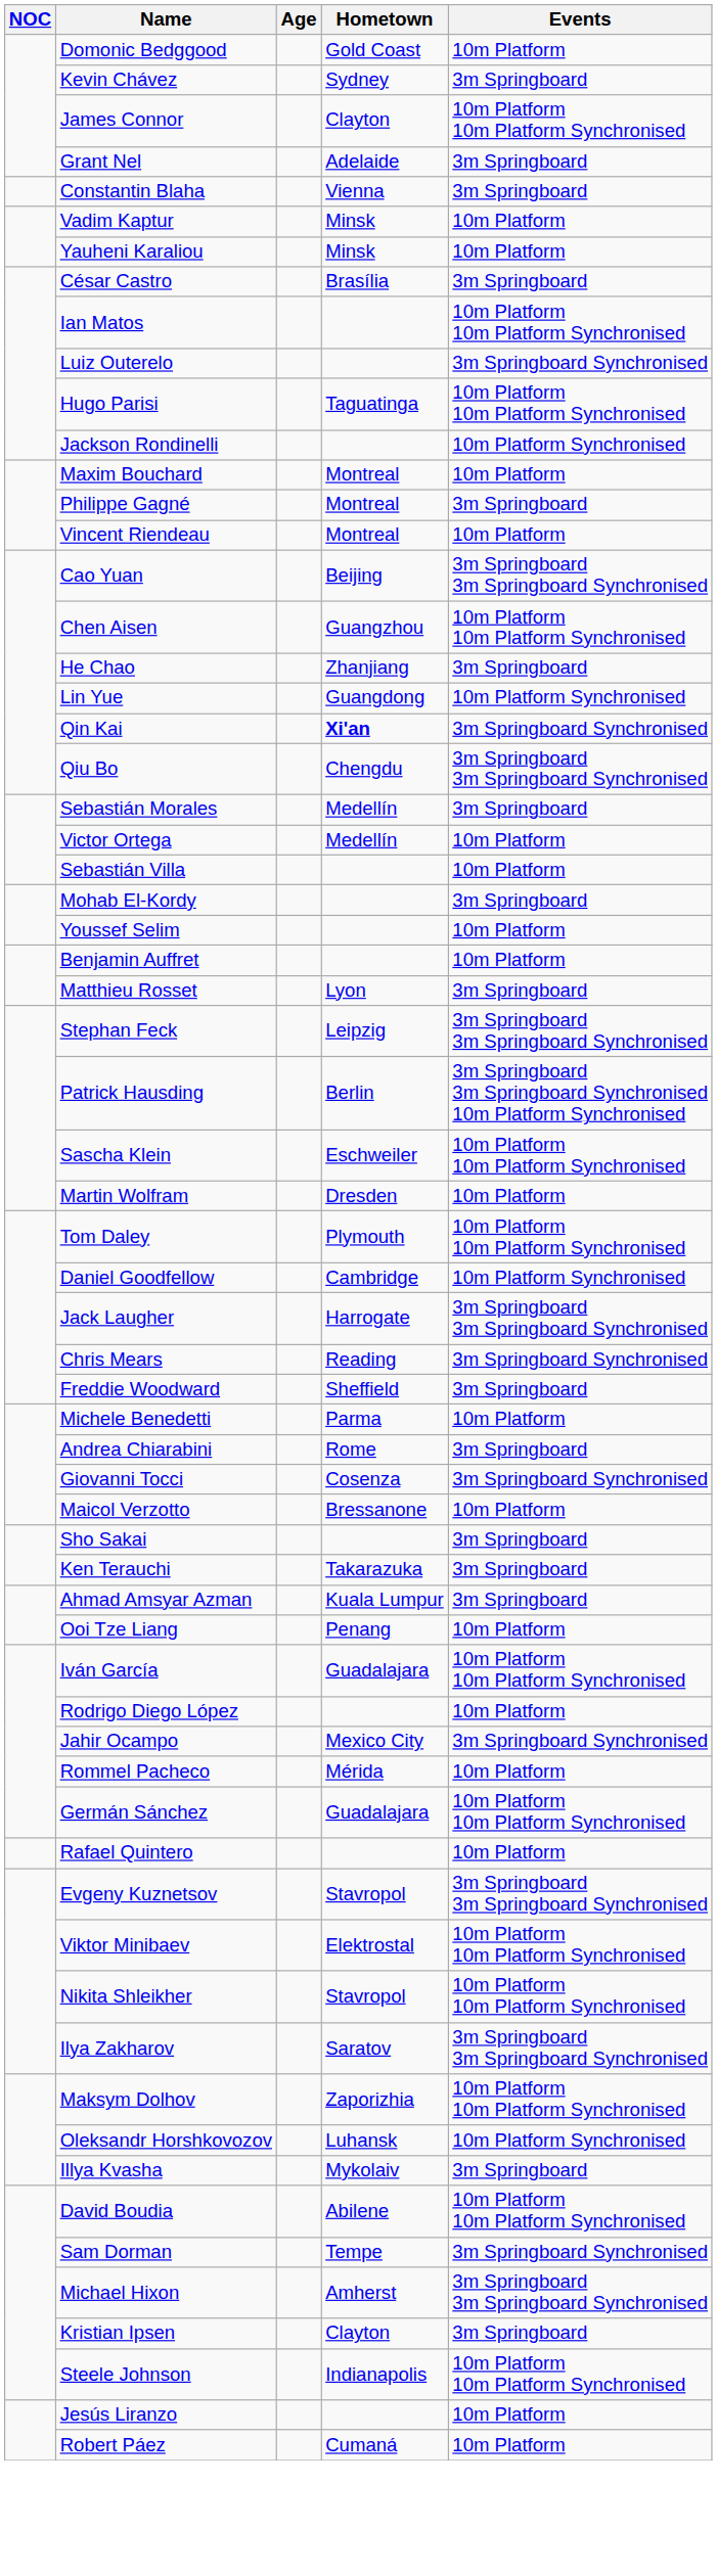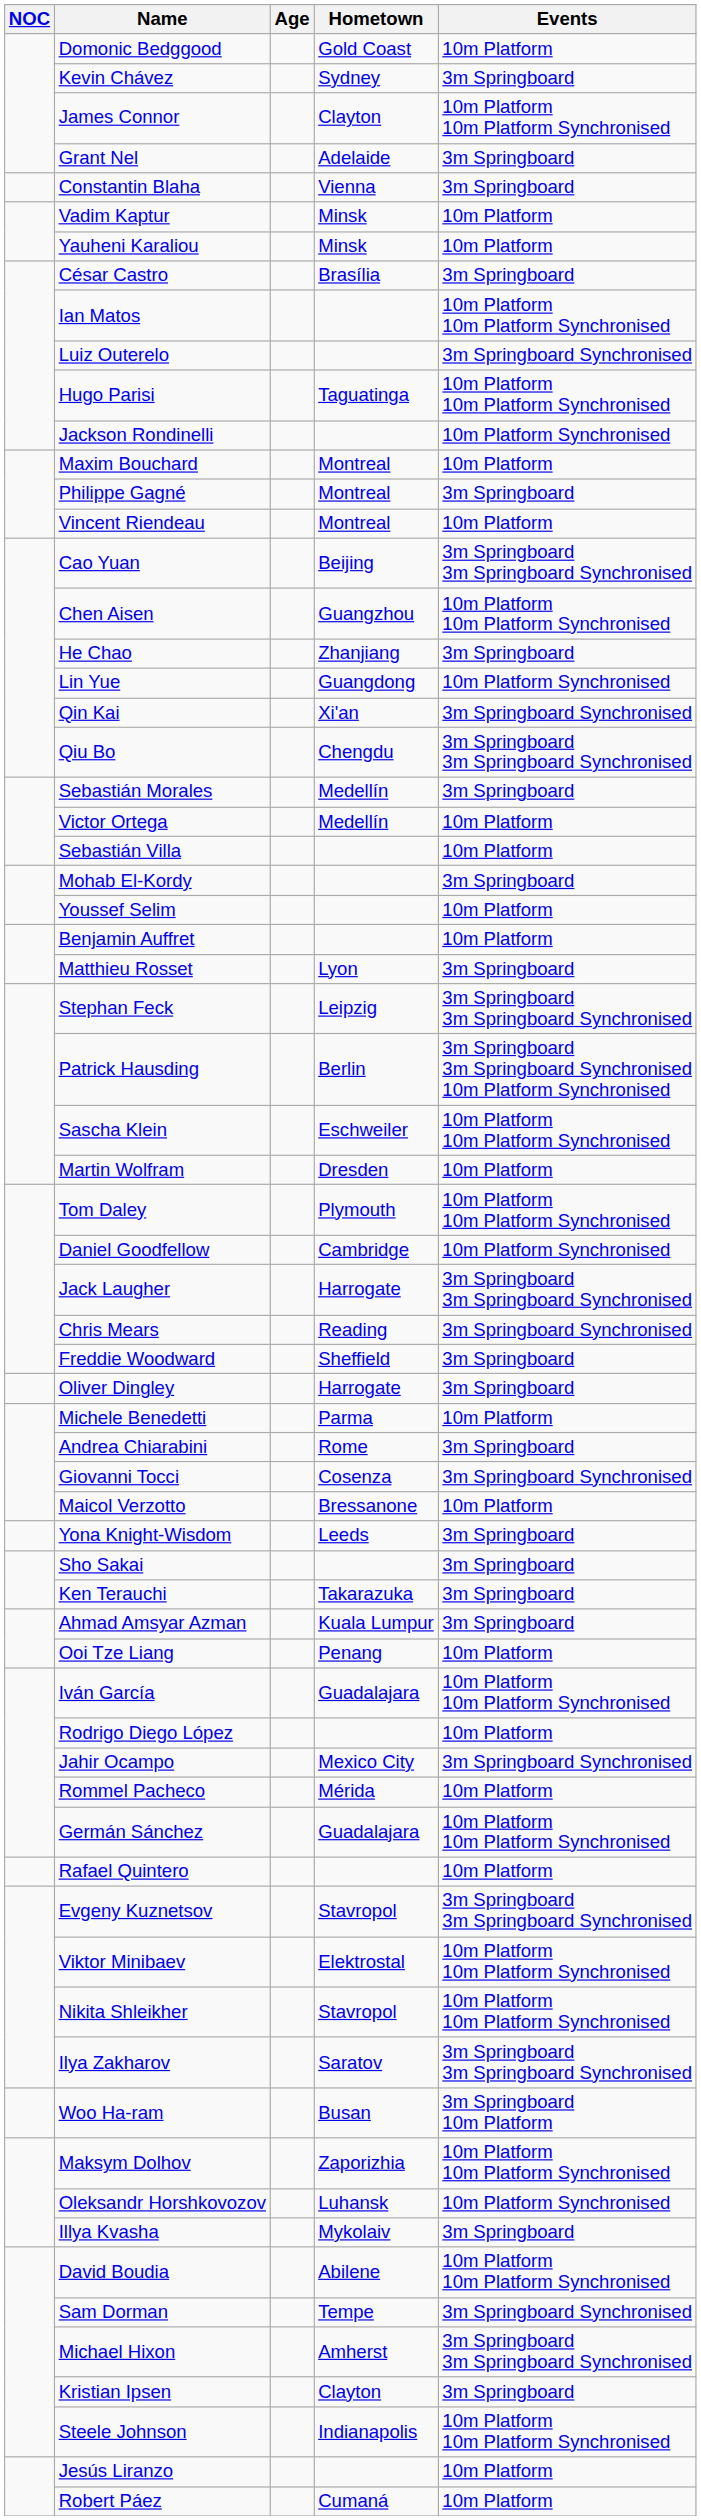Qin Kai | Hometown: bold -> normal
+ row: Oliver Dingley | Harrogate | 3m Springboard
+ row: Yona Knight-Wisdom | Leeds | 3m Springboard
+ row: Woo Ha-ram | Busan | 3m Springboard 10m Platform
